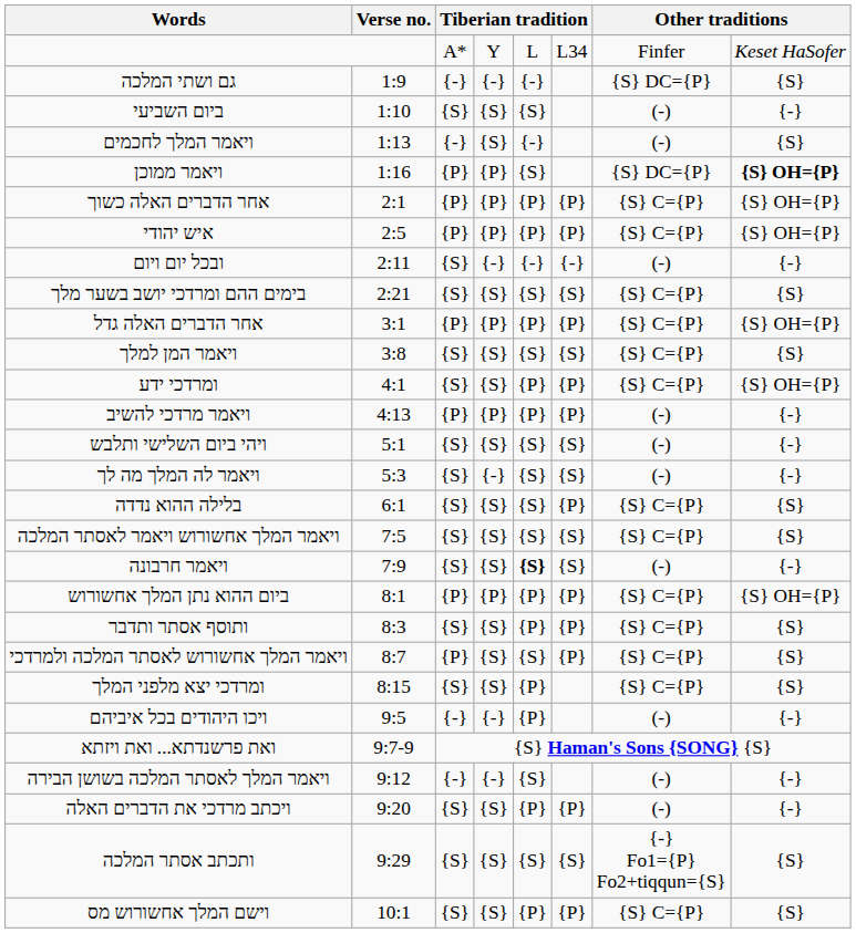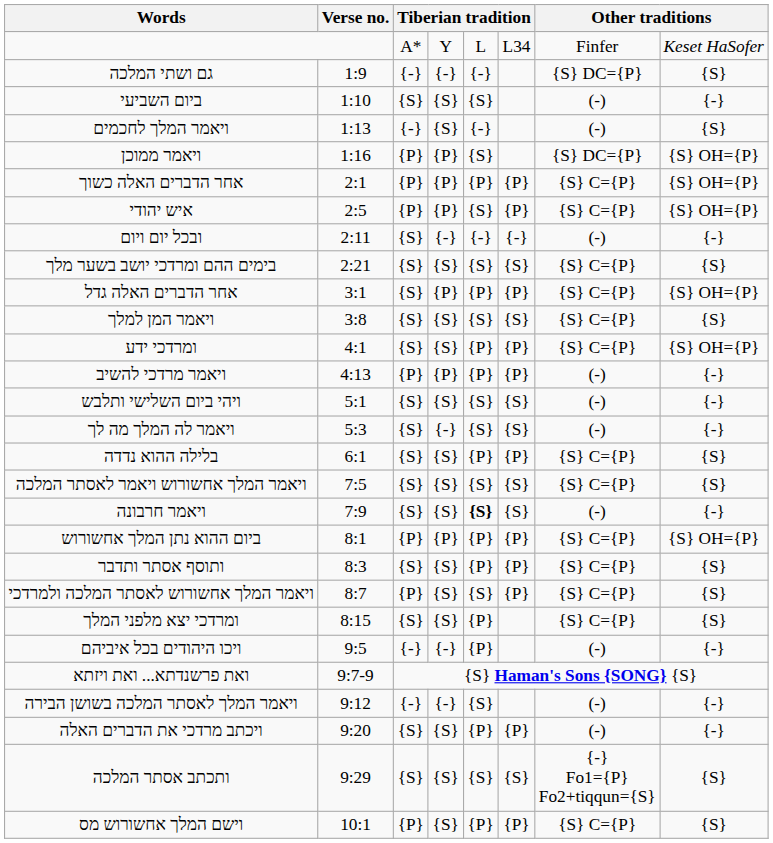ויאמר ממוכן | column 8: bold -> normal
איש יהודי | column 5: {P} -> {S}
אחר הדברים האלה גדל | column 3: {P} -> {S}
בלילה ההוא נדדה | column 5: {S} -> {P}
וישם המלך אחשורוש מס | column 3: {S} -> {P}
